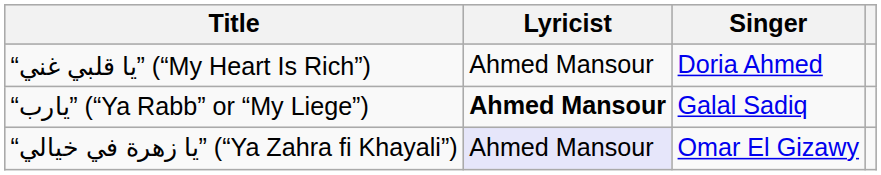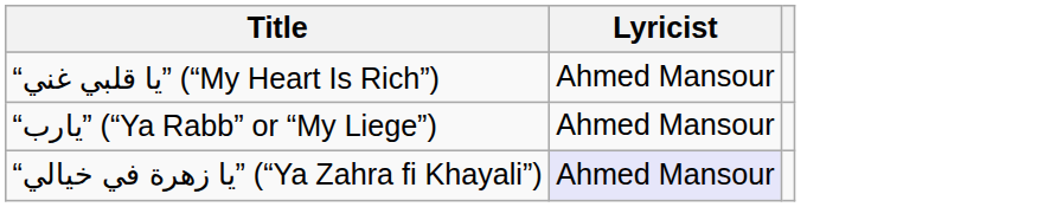- column: Singer | Doria Ahmed | Galal Sadiq | Omar El Gizawy
“يارب” (“Ya Rabb” or “My Liege”) | Lyricist: bold -> normal
